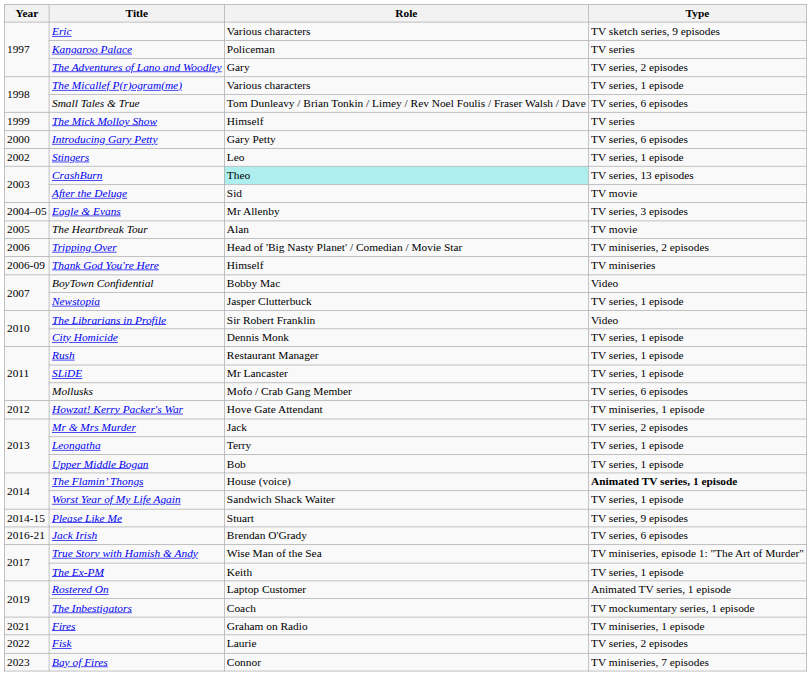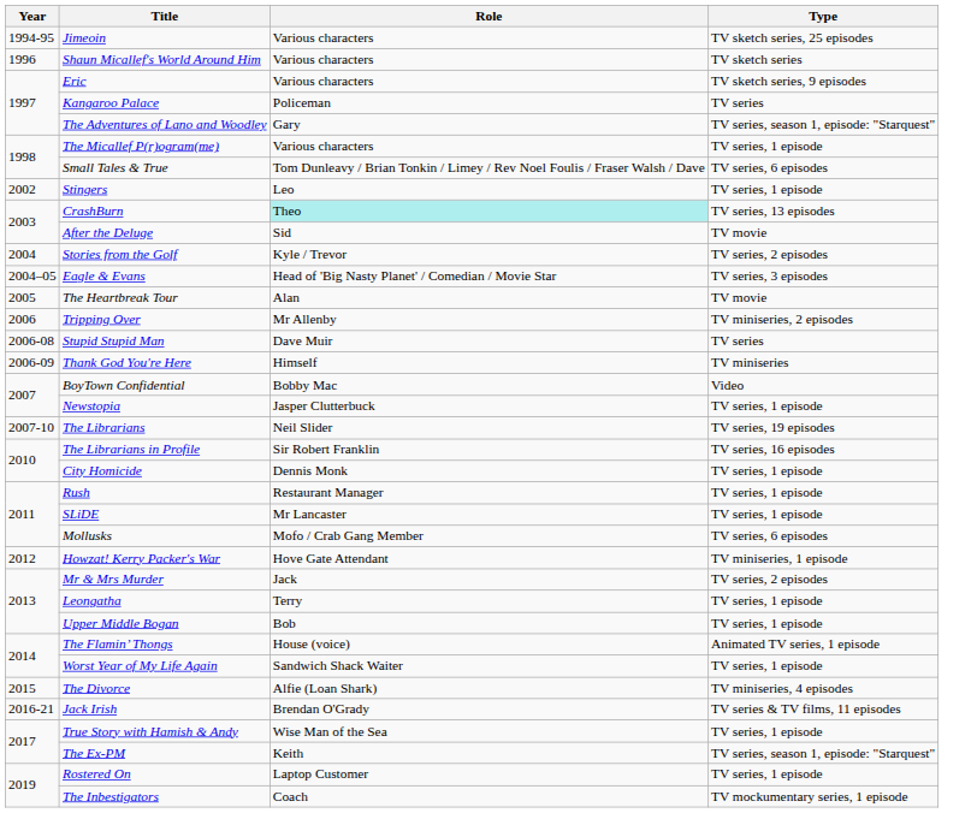+ row: 1994-95 | Jimeoin | Various characters | TV sketch series, 25 episodes
+ row: 1996 | Shaun Micallef's World Around Him | Various characters | TV sketch series
The Adventures of Lano and Woodley | Type: TV series, 2 episodes -> TV series, season 1, episode: "Starquest"
- row: 1999 | The Mick Molloy Show | Himself | TV series
- row: 2000 | Introducing Gary Petty | Gary Petty | TV series, 6 episodes
+ row: 2004 | Stories from the Golf | Kyle / Trevor | TV series, 2 episodes
Eagle & Evans | Role: Mr Allenby -> Head of 'Big Nasty Planet' / Comedian / Movie Star
Tripping Over | Role: Head of 'Big Nasty Planet' / Comedian / Movie Star -> Mr Allenby
+ row: 2006-08 | Stupid Stupid Man | Dave Muir | TV series
+ row: 2007-10 | The Librarians | Neil Slider | TV series, 19 episodes
The Librarians in Profile | Type: Video -> TV series, 16 episodes
The Flamin’ Thongs | Type: bold -> normal
- row: 2014-15 | Please Like Me | Stuart | TV series, 9 episodes
+ row: 2015 | The Divorce | Alfie (Loan Shark) | TV miniseries, 4 episodes
Jack Irish | Type: TV series, 6 episodes -> TV series & TV films, 11 episodes
True Story with Hamish & Andy | Type: TV miniseries, episode 1: "The Art of Murder" -> TV series, 1 episode
The Ex-PM | Type: TV series, 1 episode -> TV series, season 1, episode: "Starquest"
Rostered On | Type: Animated TV series, 1 episode -> TV series, 1 episode
- row: 2021 | Fires | Graham on Radio | TV miniseries, 1 episode
- row: 2022 | Fisk | Laurie | TV series, 2 episodes
- row: 2023 | Bay of Fires | Connor | TV miniseries, 7 episodes
